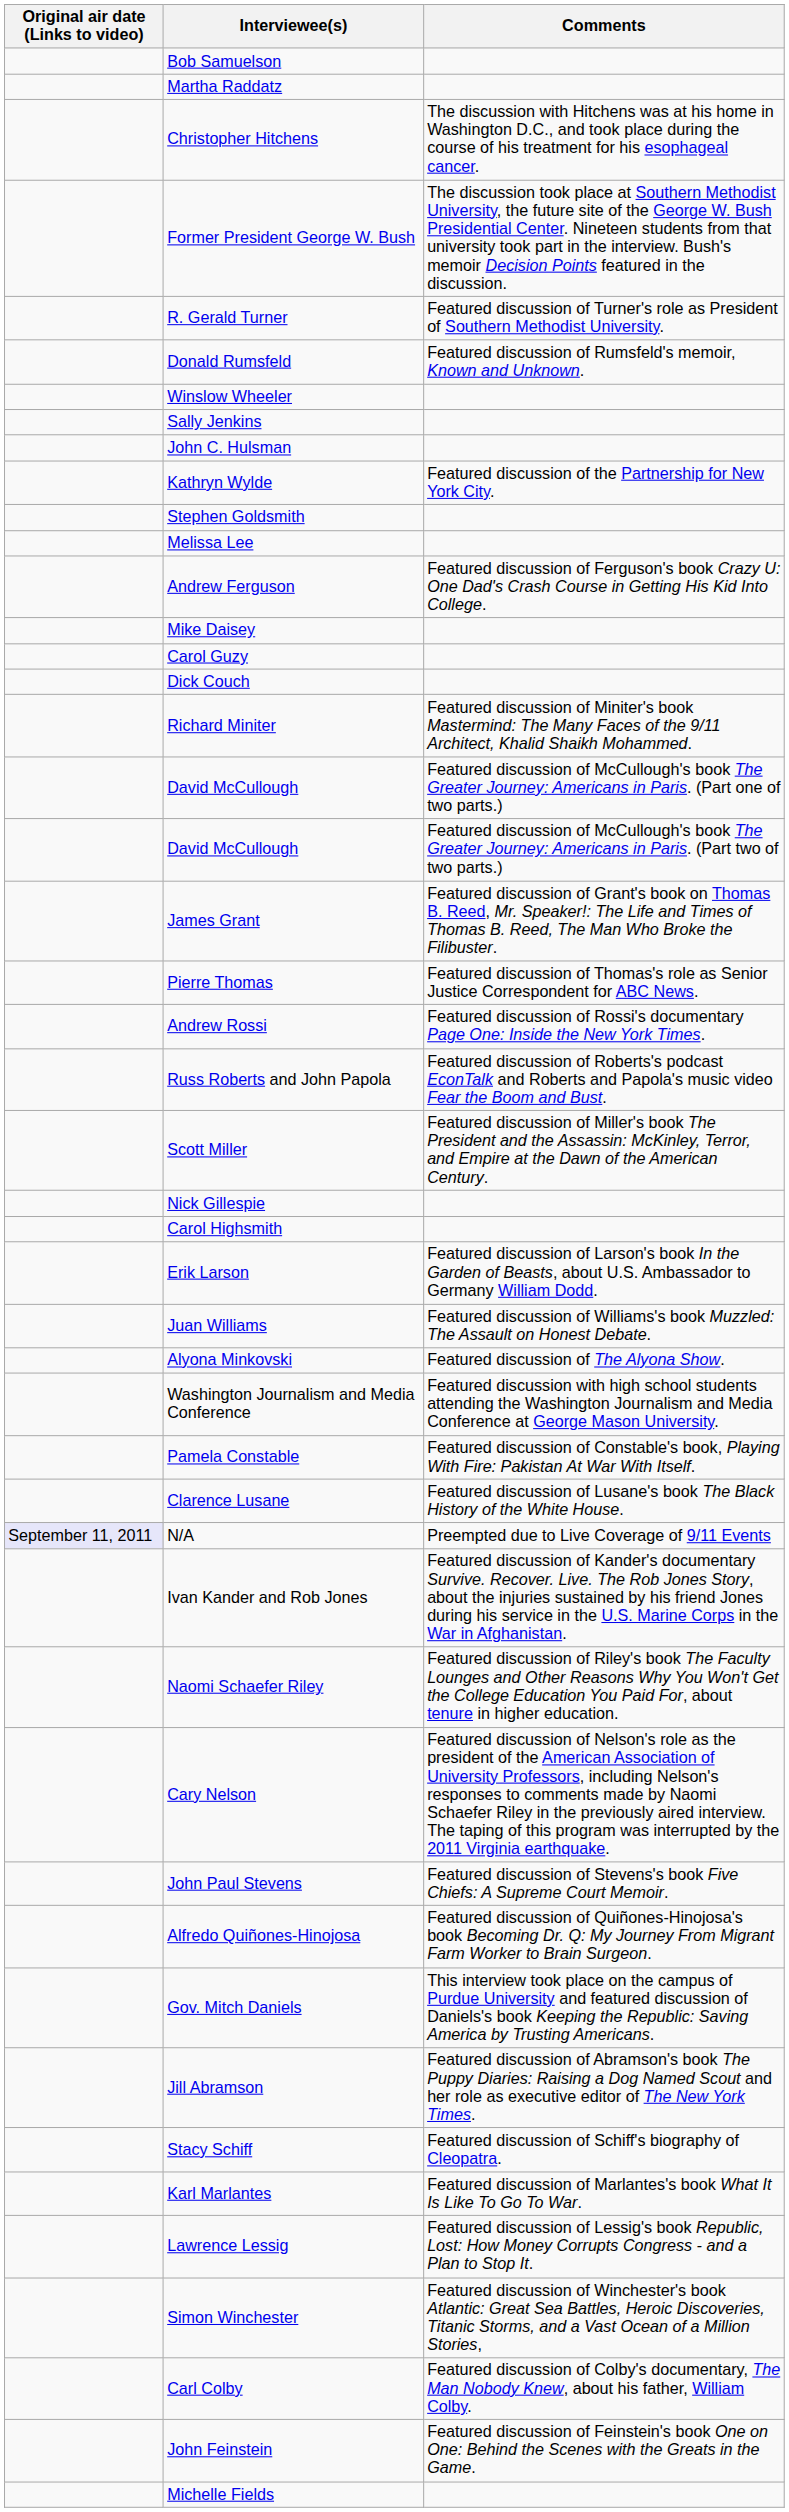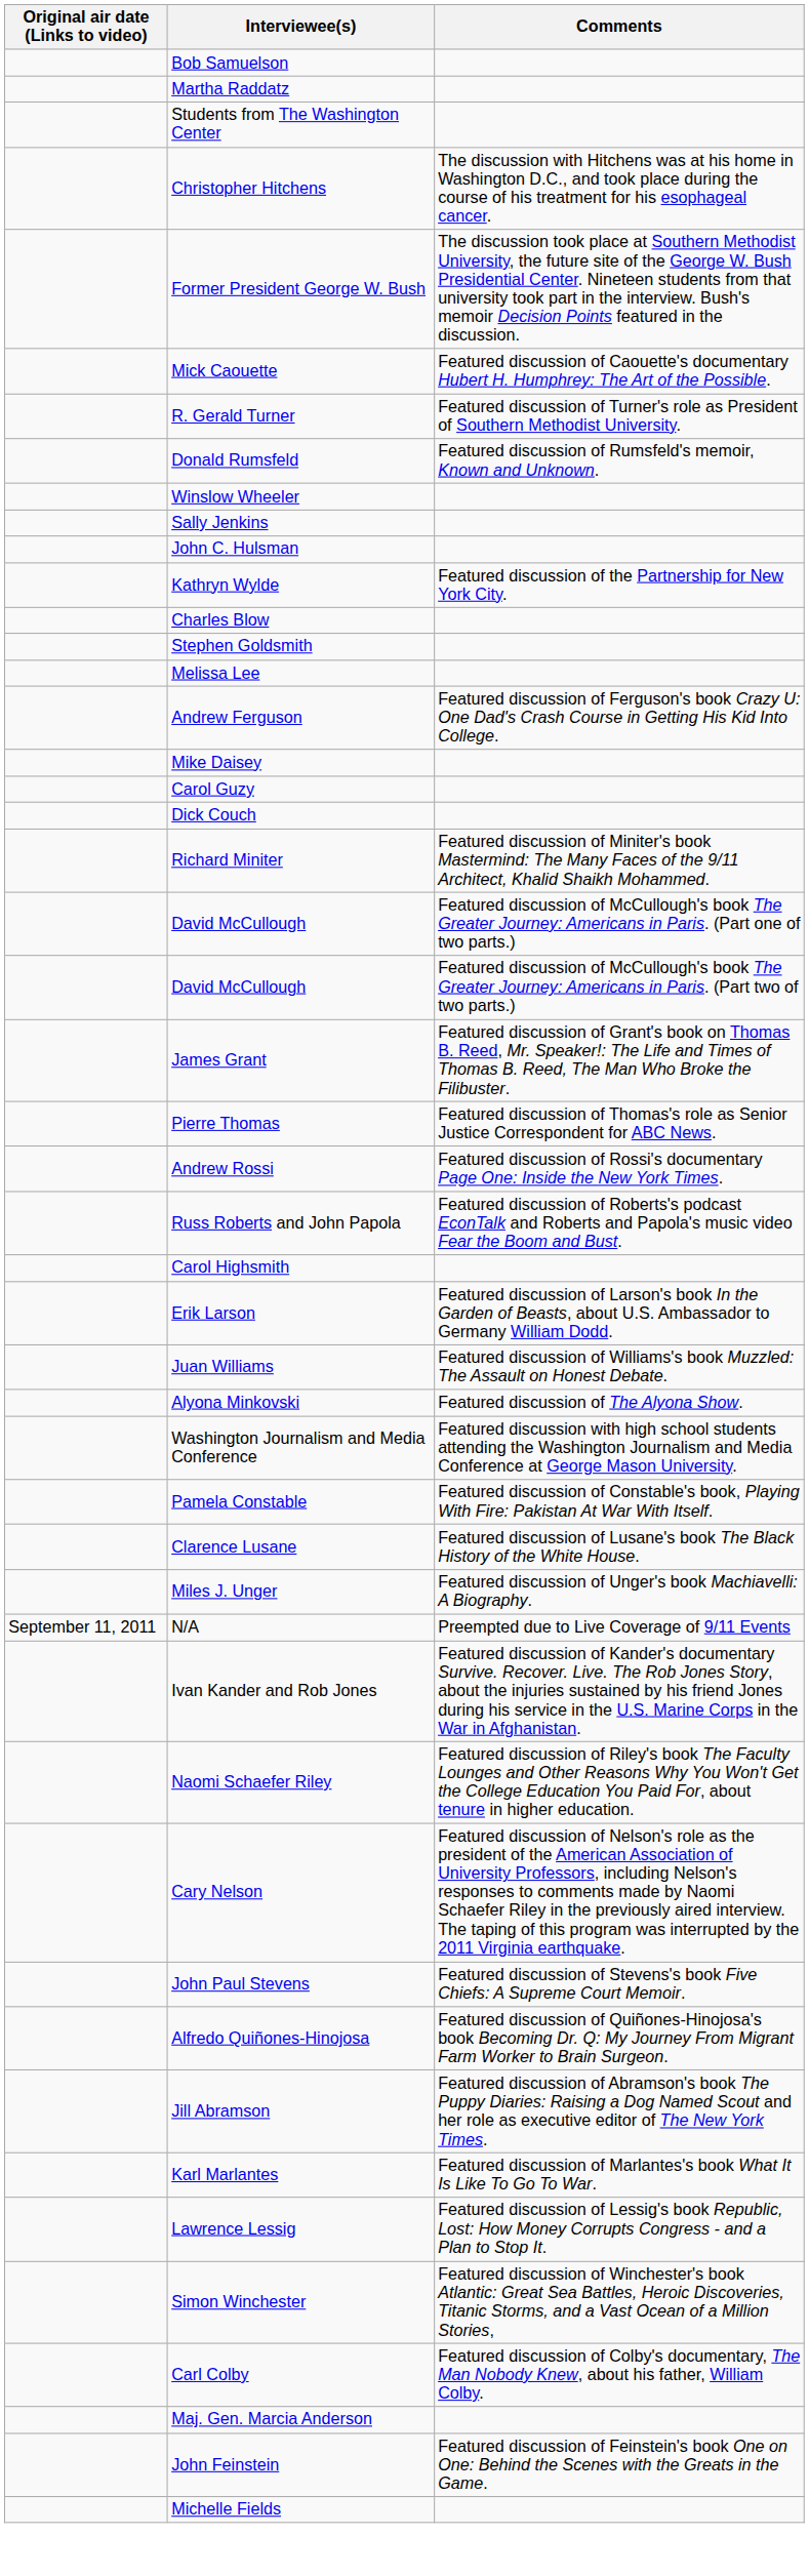+ row: Students from The Washington Center
+ row: Mick Caouette | Featured discussion of Caouette's documentary Hubert H. Humphrey: The Art of the Possible.
+ row: Charles Blow
- row: Scott Miller | Featured discussion of Miller's book The President and the Assassin: McKinley, Terror, and Empire at the Dawn of the American Century.
- row: Nick Gillespie
+ row: Miles J. Unger | Featured discussion of Unger's book Machiavelli: A Biography.
N/A | Original air date (Links to video): lavender background -> no background
- row: Gov. Mitch Daniels | This interview took place on the campus of Purdue University and featured discussion of Daniels's book Keeping the Republic: Saving America by Trusting Americans.
- row: Stacy Schiff | Featured discussion of Schiff's biography of Cleopatra.
+ row: Maj. Gen. Marcia Anderson
